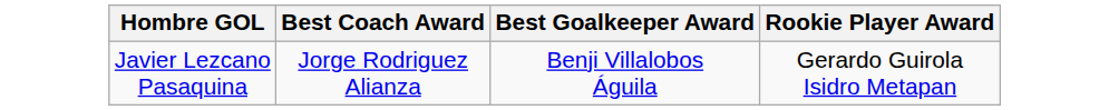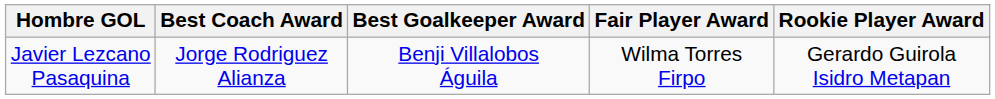+ column: Fair Player Award | Wilma Torres Firpo
